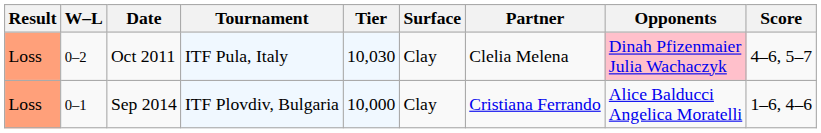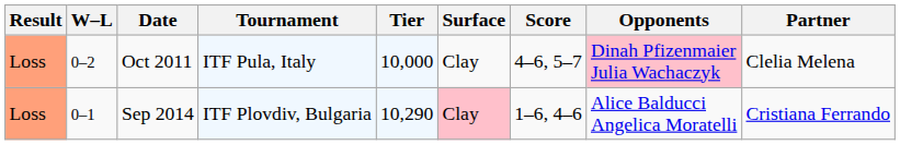columns swapped: Partner <-> Score
Oct 2011 | Tier: 10,030 -> 10,000
Sep 2014 | Tier: 10,000 -> 10,290
Sep 2014 | Surface: no background -> pink background
